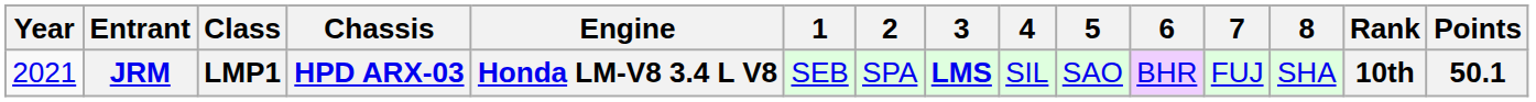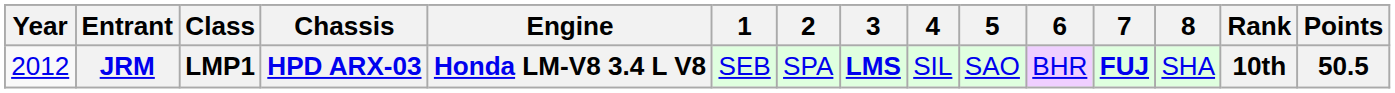JRM | Year: 2021 -> 2012
JRM | 7: normal -> bold
JRM | Points: 50.1 -> 50.5
